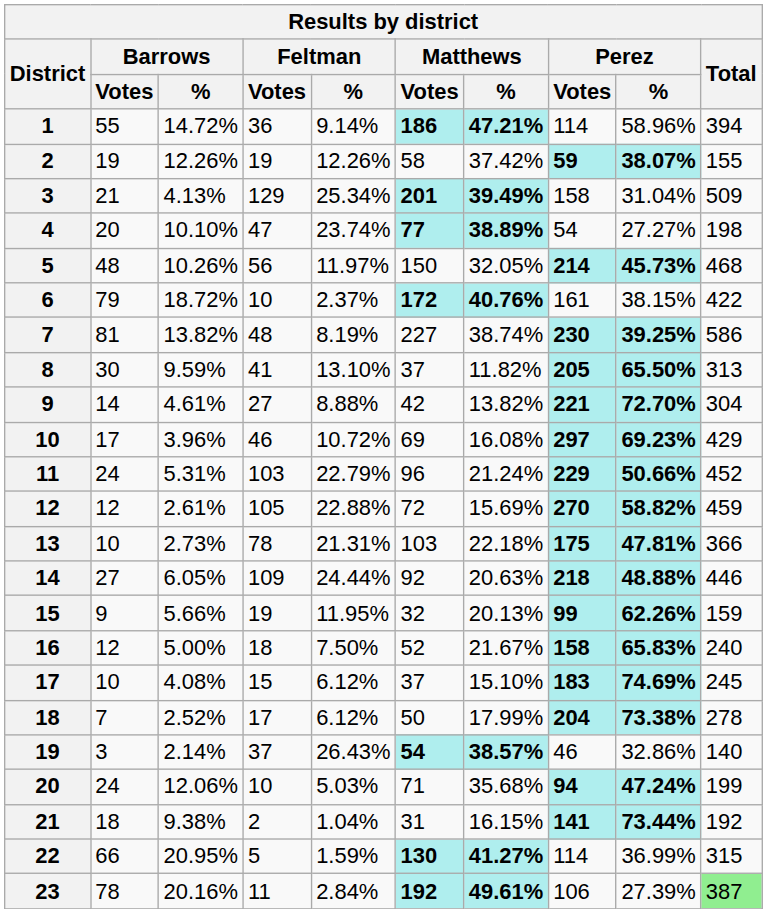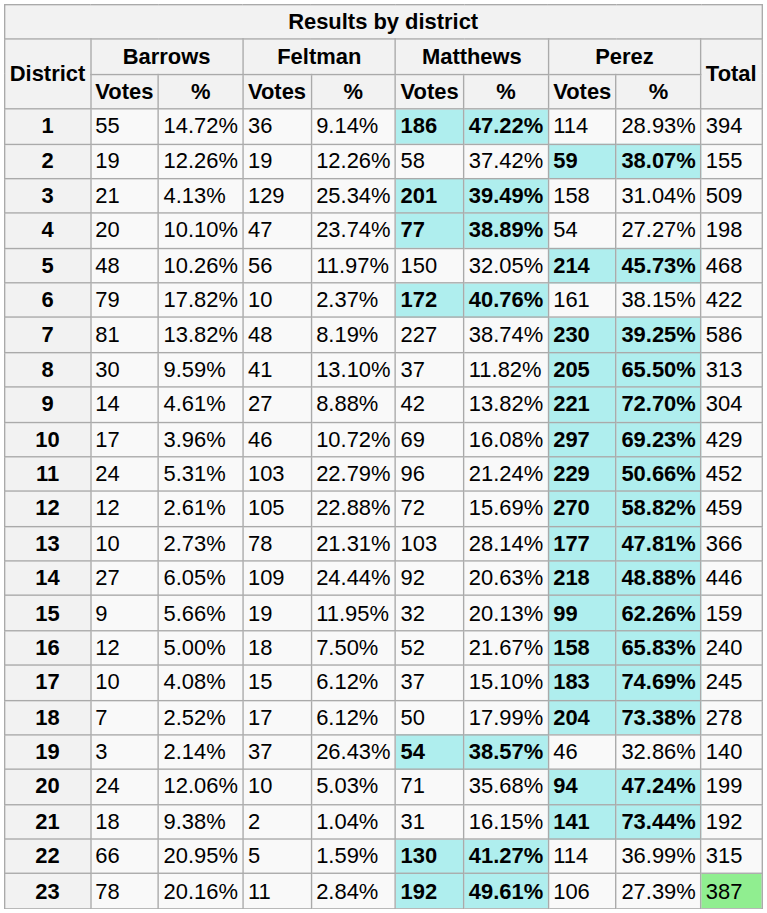1 | Matthews / %: 47.21% -> 47.22%
1 | Perez / %: 58.96% -> 28.93%
6 | Barrows / %: 18.72% -> 17.82%
13 | Matthews / %: 22.18% -> 28.14%
13 | Perez / Votes: 175 -> 177
